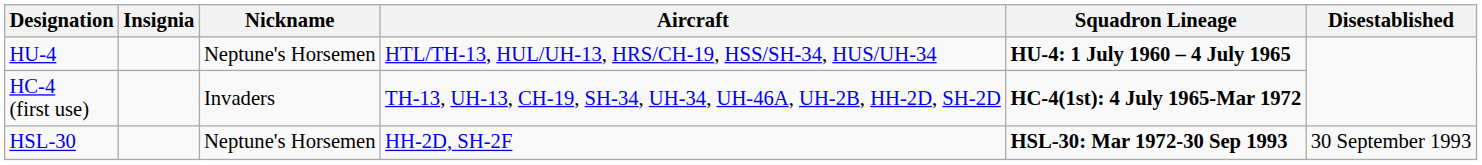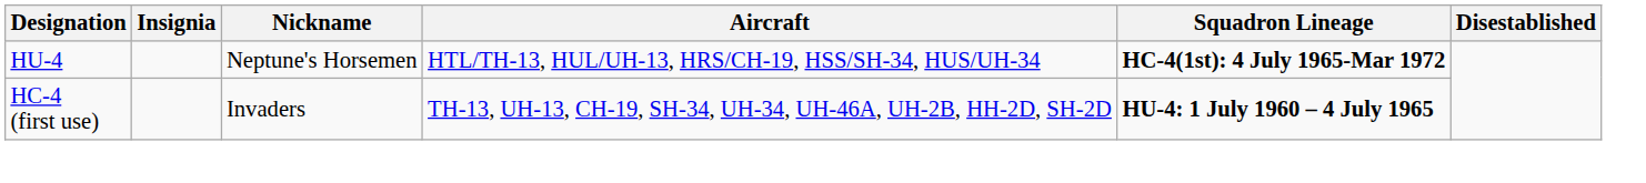HU-4 | Squadron Lineage: HU-4: 1 July 1960 – 4 July 1965 -> HC-4(1st): 4 July 1965-Mar 1972
HC-4 (first use) | Squadron Lineage: HC-4(1st): 4 July 1965-Mar 1972 -> HU-4: 1 July 1960 – 4 July 1965
- row: HSL-30 | Neptune's Horsemen | HH-2D, SH-2F | HSL-30: Mar 1972-30 Sep 1993 | 30 September 1993
